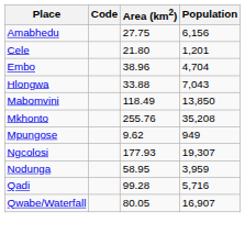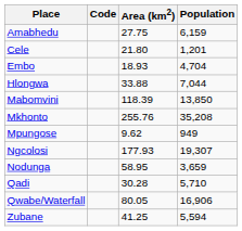Amabhedu | Population: 6,156 -> 6,159
Embo | Area (km2): 38.96 -> 18.93
Hlongwa | Population: 7,043 -> 7,044
Mabomvini | Area (km2): 118.49 -> 118.39
Nodunga | Population: 3,959 -> 3,659
Qadi | Area (km2): 99.28 -> 30.28
Qadi | Population: 5,716 -> 5,710
Qwabe/Waterfall | Population: 16,907 -> 16,906
+ row: Zubane | 41.25 | 5,594
